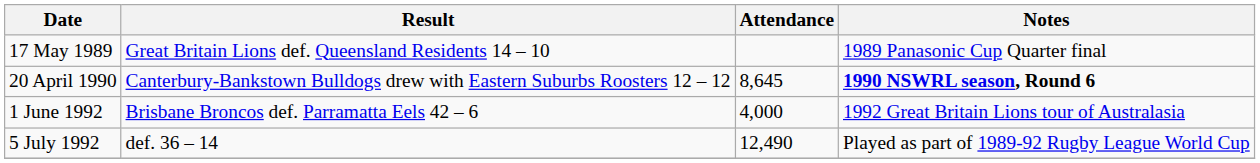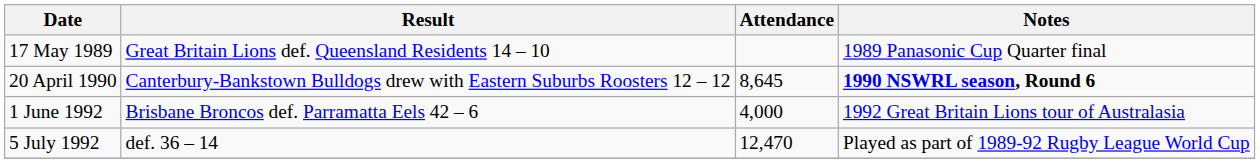5 July 1992 | Attendance: 12,490 -> 12,470
